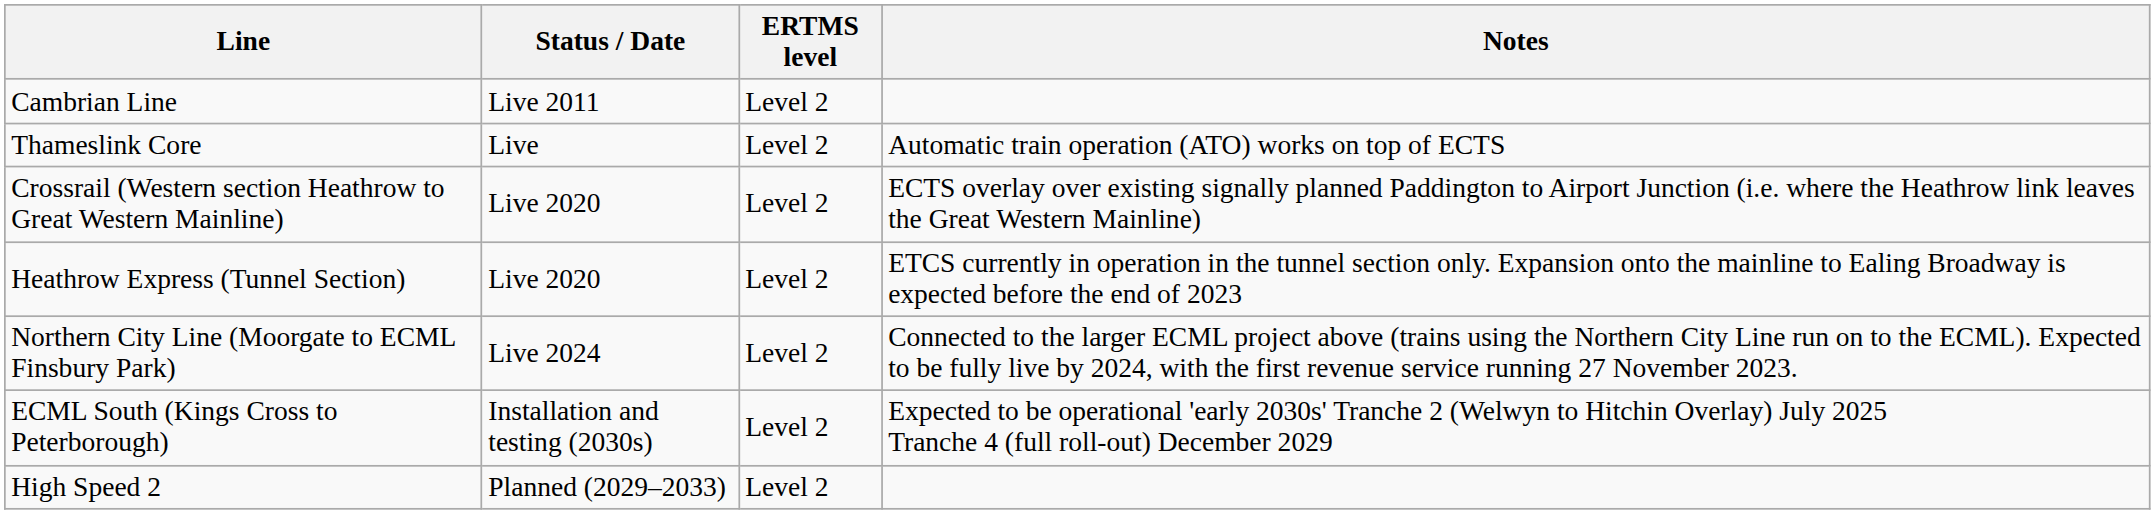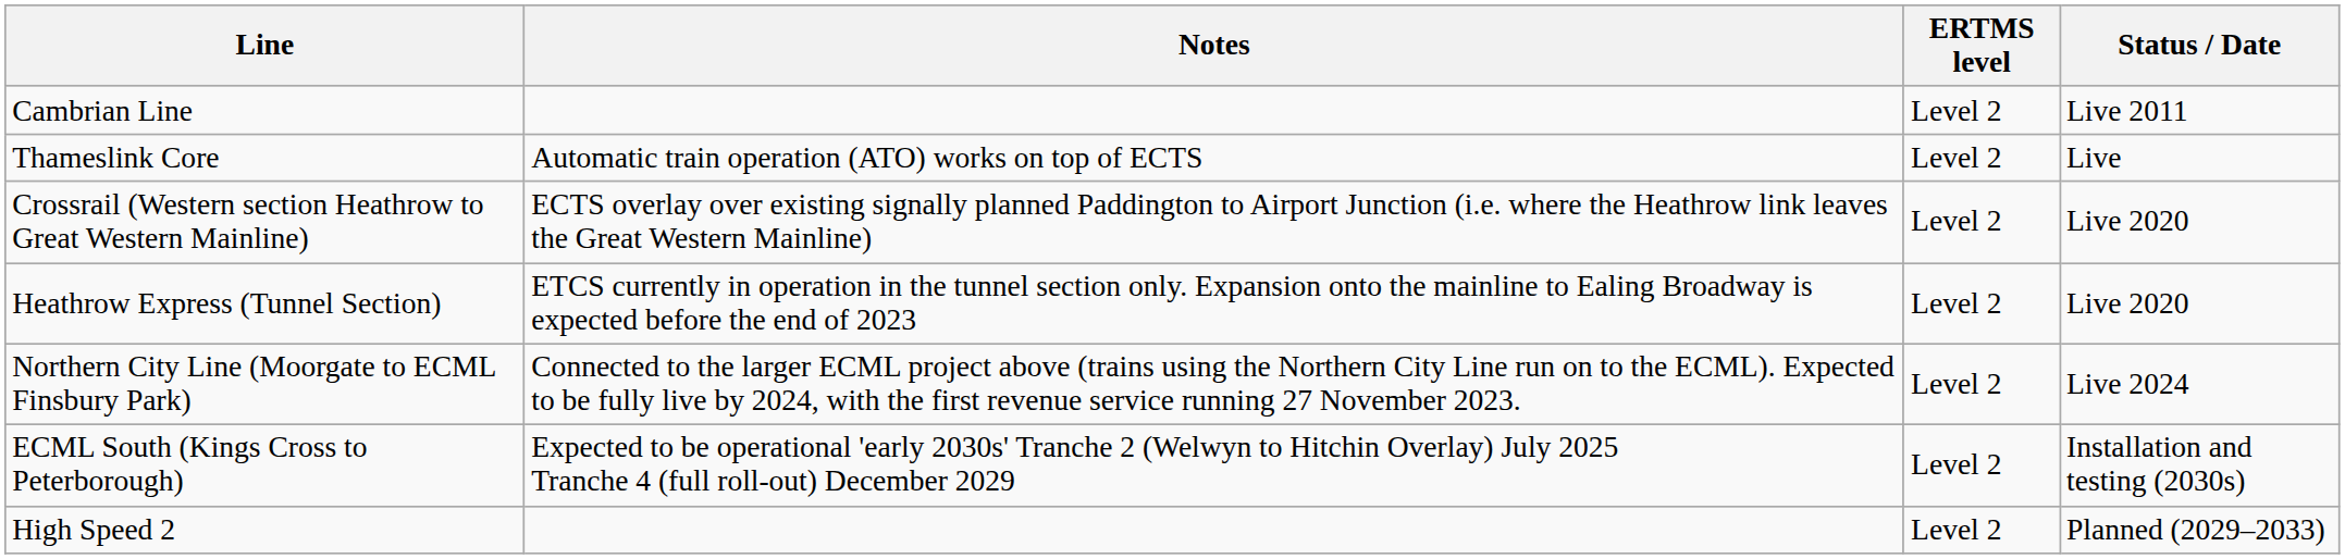columns swapped: Status / Date <-> Notes
